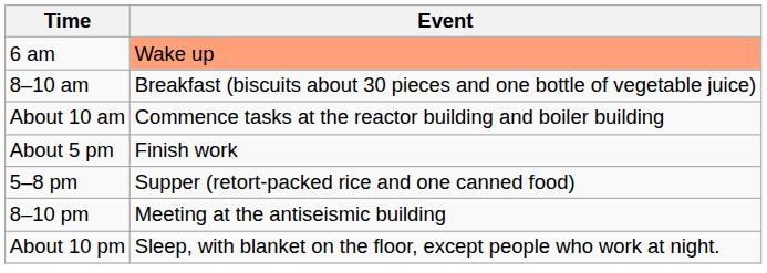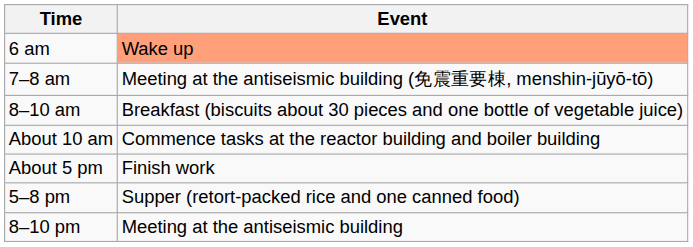+ row: 7–8 am | Meeting at the antiseismic building (免震重要棟, menshin-jūyō-tō)
- row: About 10 pm | Sleep, with blanket on the floor, except people who work at night.
